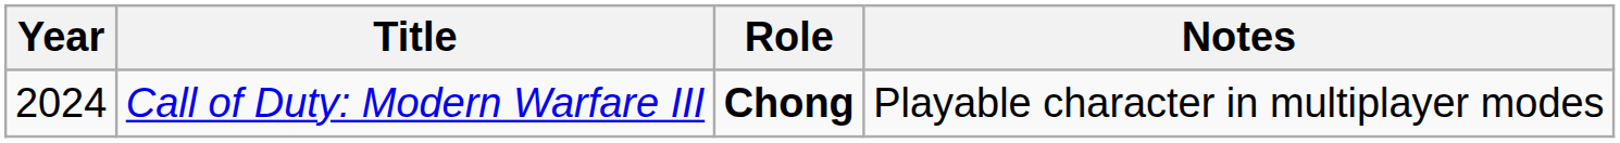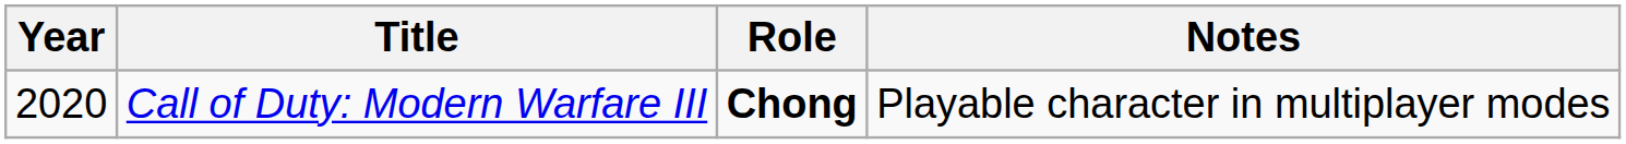Call of Duty: Modern Warfare III | Year: 2024 -> 2020
